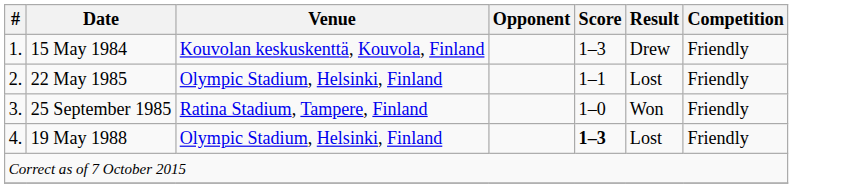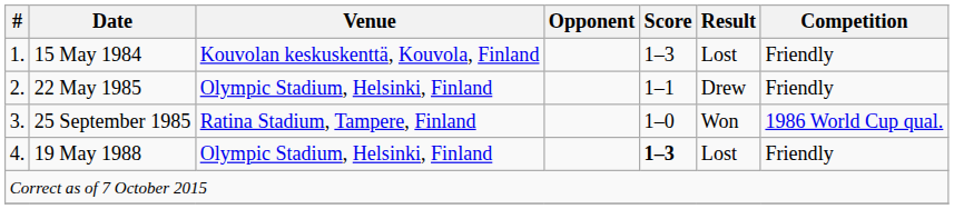15 May 1984 | Result: Drew -> Lost
22 May 1985 | Result: Lost -> Drew
25 September 1985 | Competition: Friendly -> 1986 World Cup qual.
